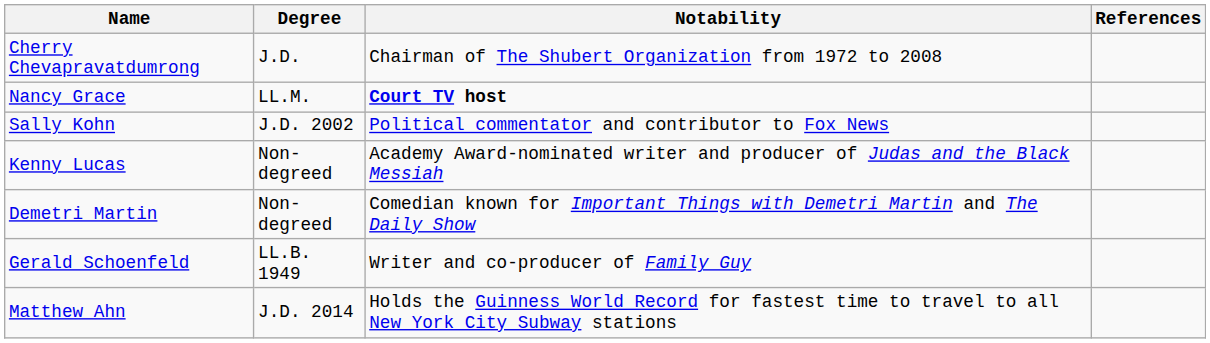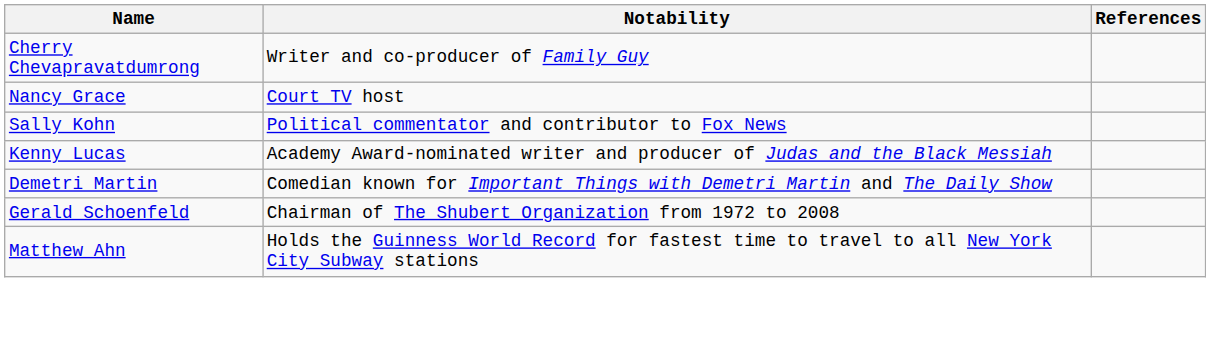- column: Degree | J.D. | LL.M. | J.D. 2002 | Non-degreed | Non-degreed | LL.B. 1949 | J.D. 2014
Cherry Chevapravatdumrong | Notability: Chairman of The Shubert Organization from 1972 to 2008 -> Writer and co-producer of Family Guy
Nancy Grace | Notability: bold -> normal
Gerald Schoenfeld | Notability: Writer and co-producer of Family Guy -> Chairman of The Shubert Organization from 1972 to 2008
